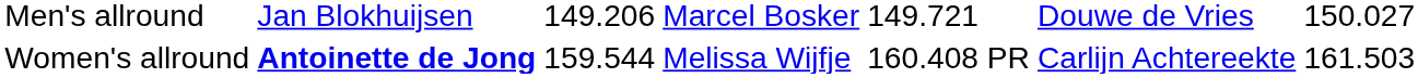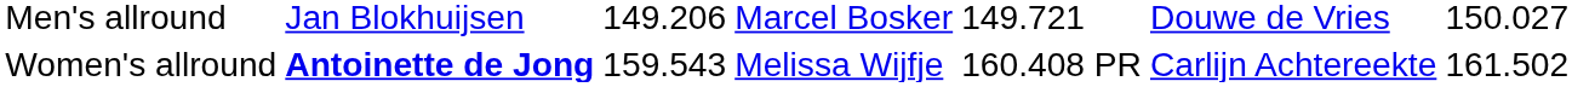Women's allround | column 3: 159.544 -> 159.543
Women's allround | column 7: 161.503 -> 161.502
